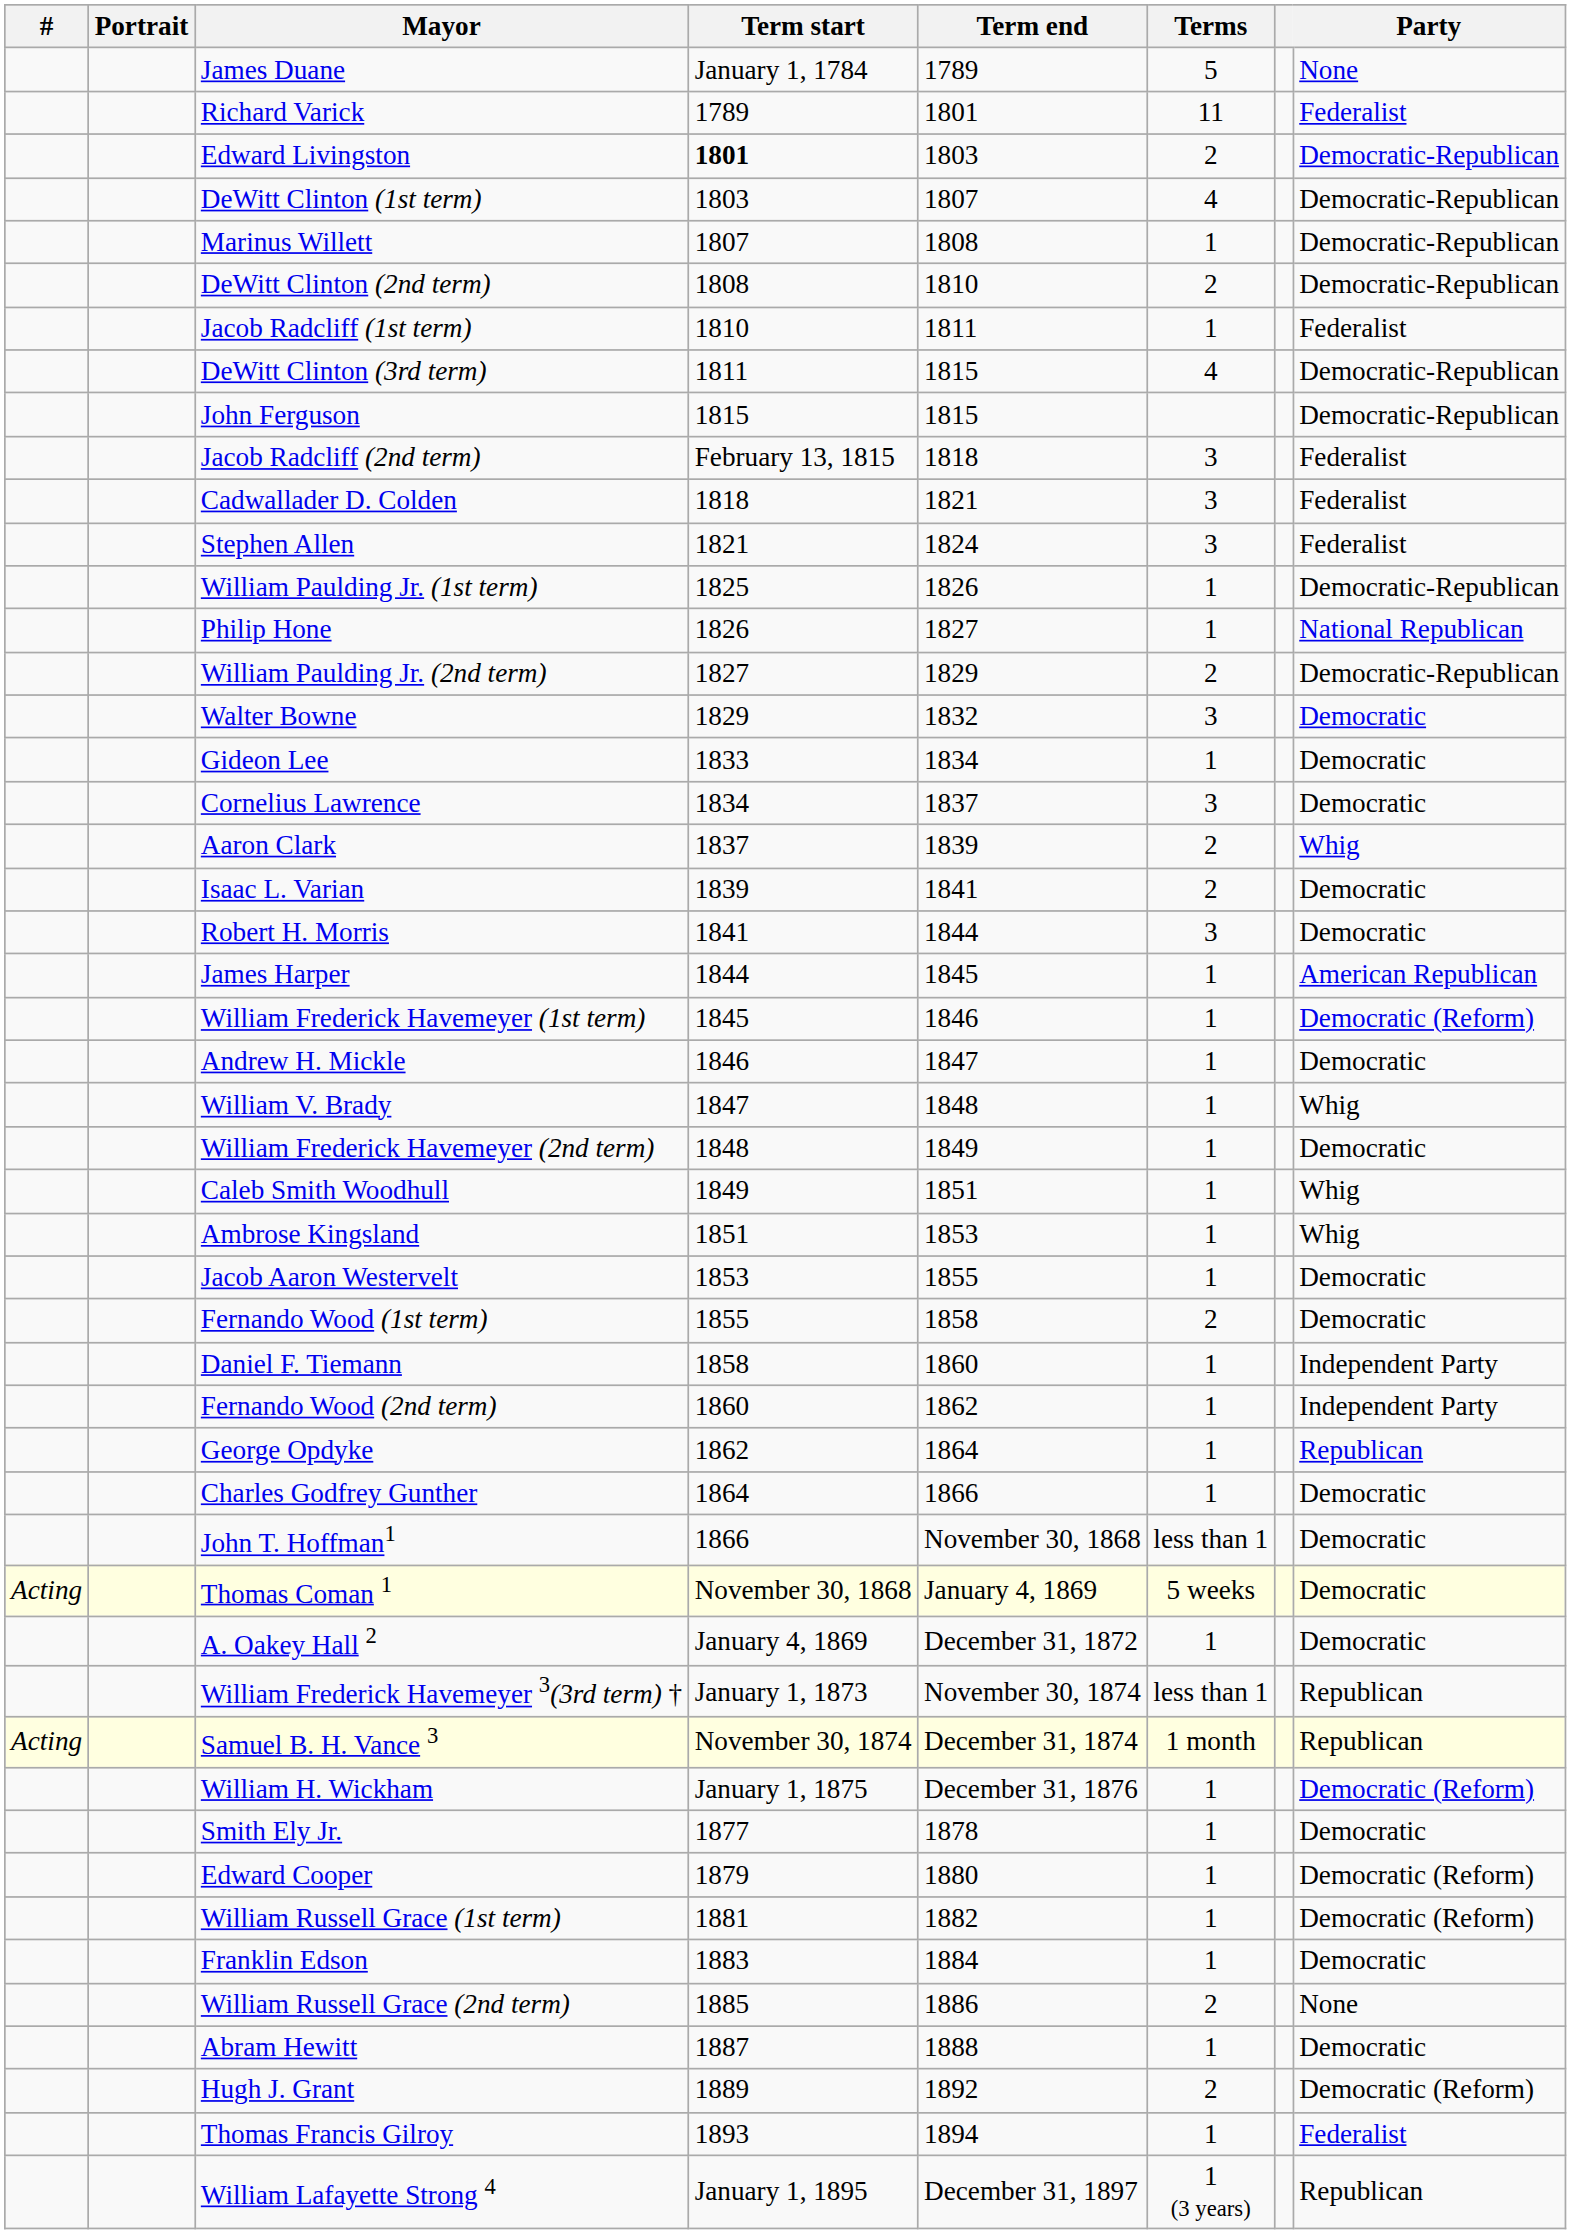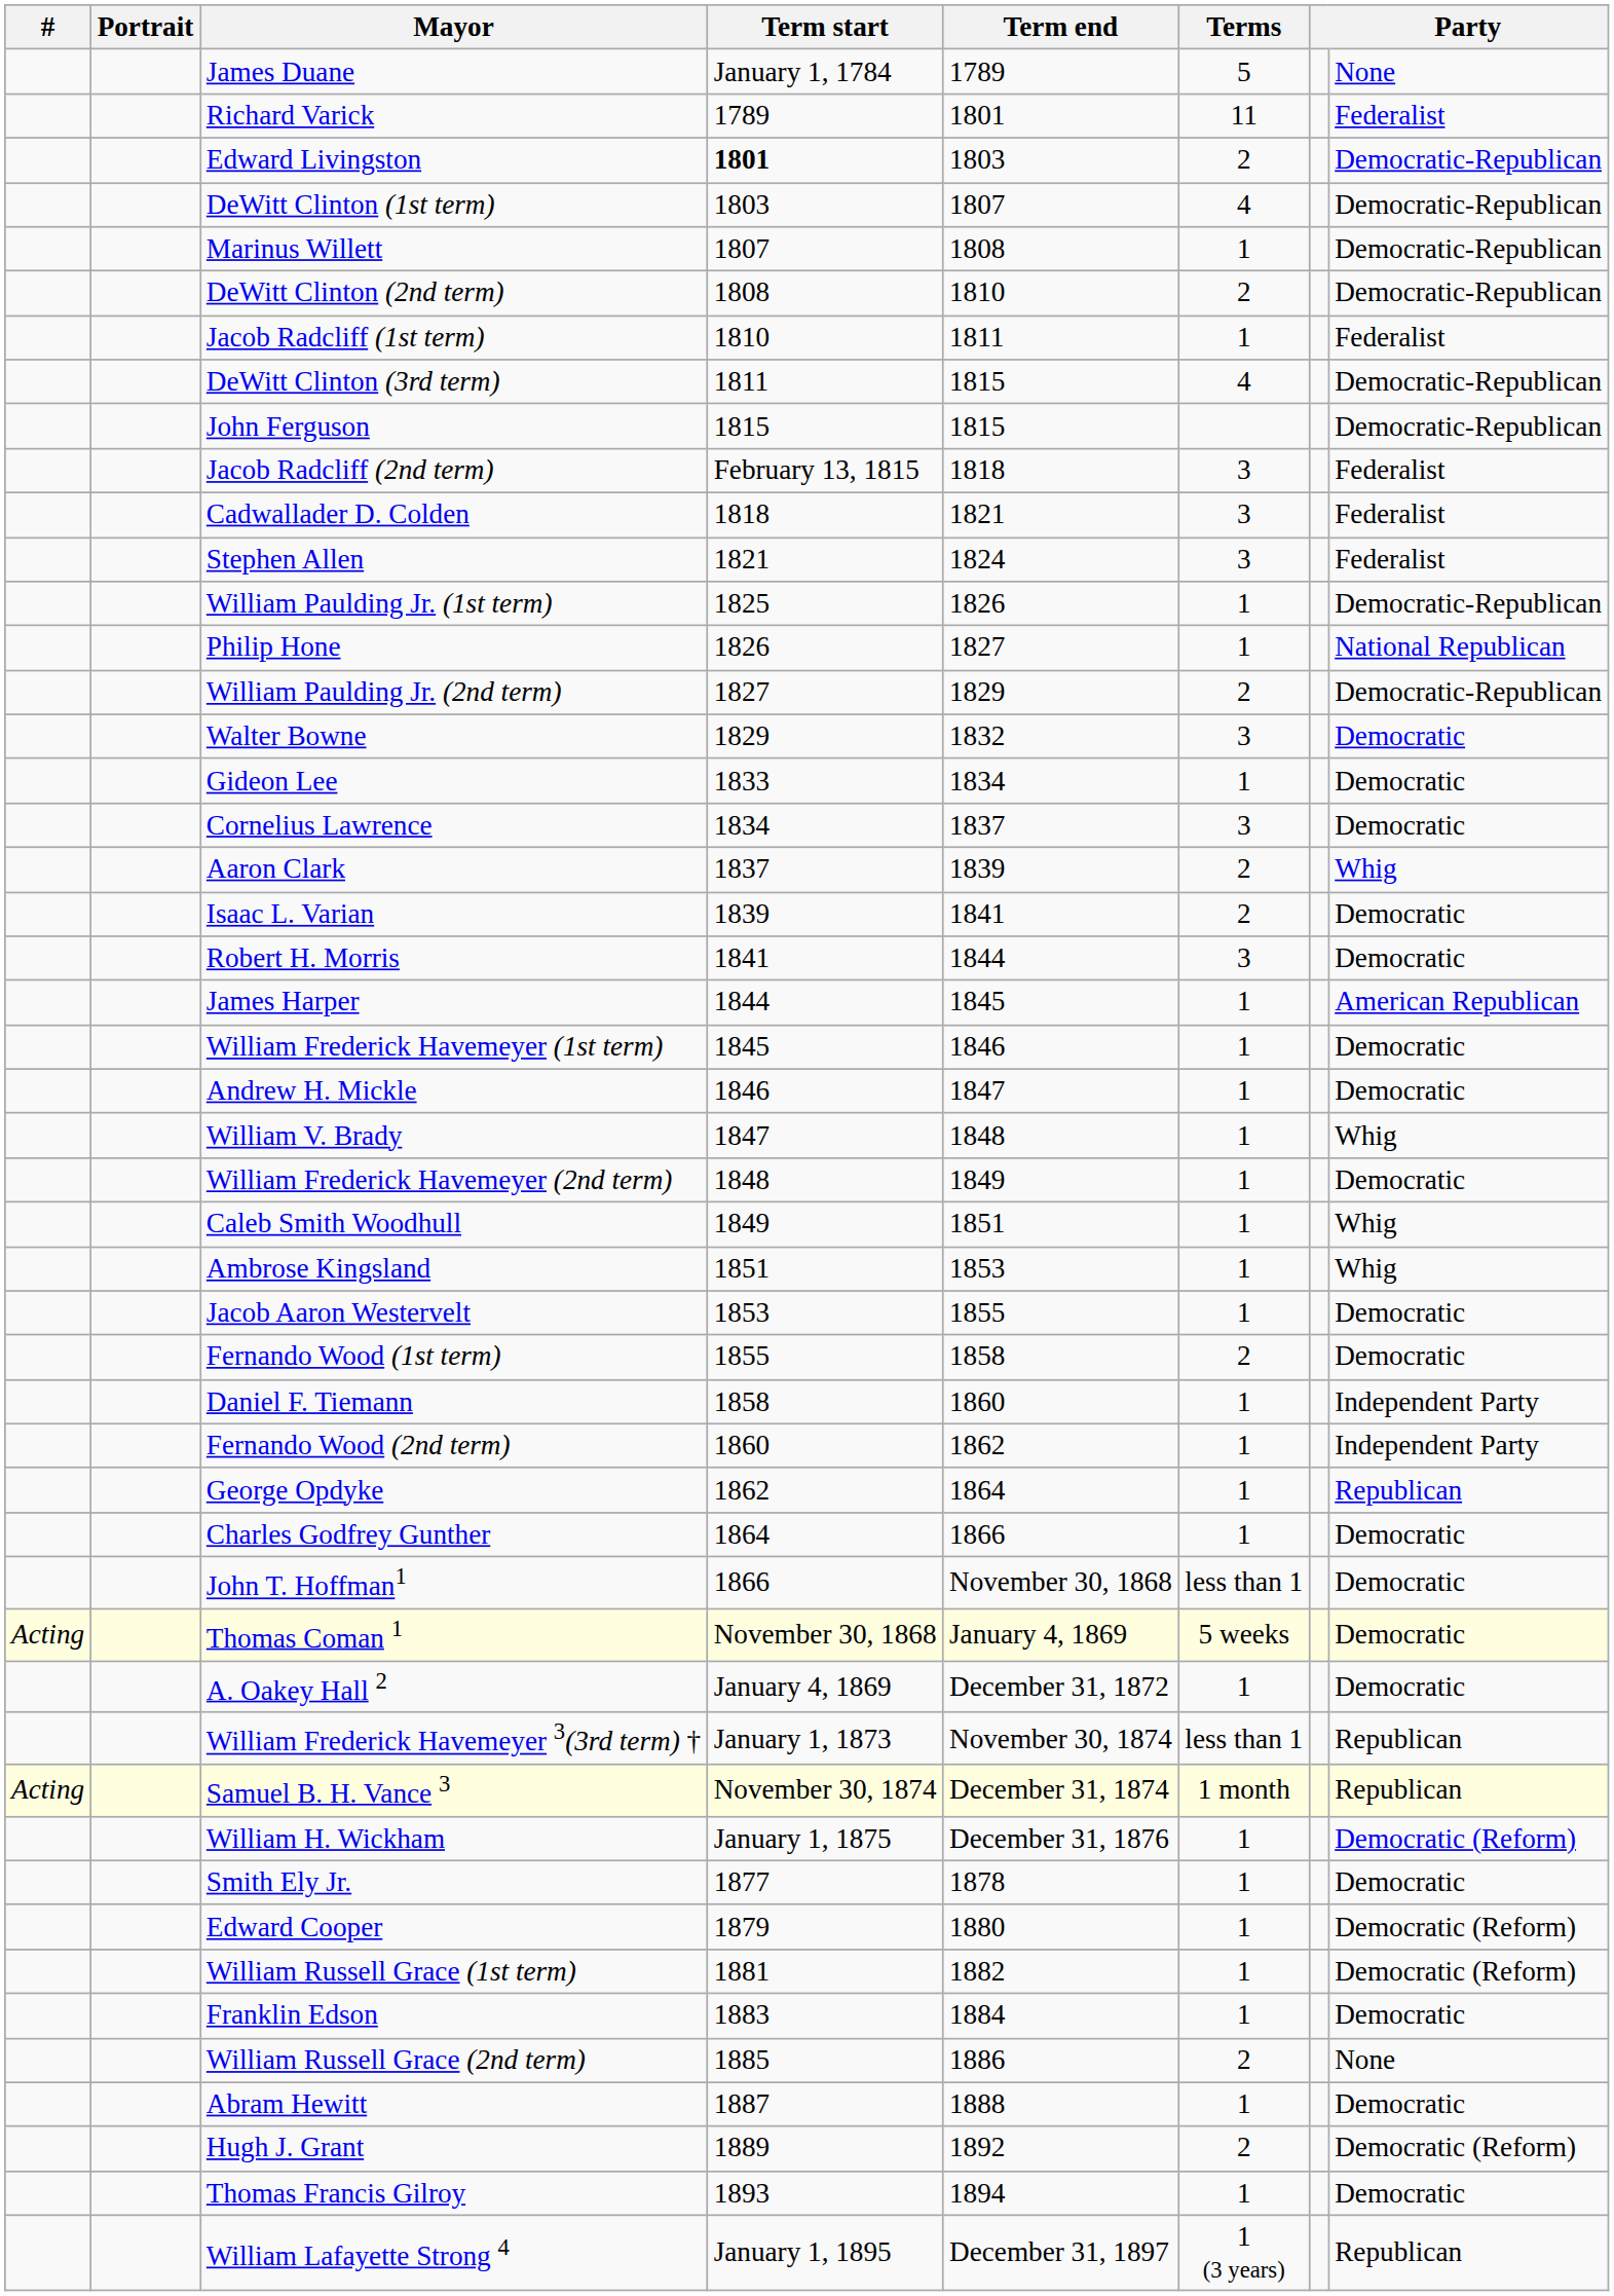William Frederick Havemeyer (1st term) | Party: Democratic (Reform) -> Democratic
Thomas Francis Gilroy | Party: Federalist -> Democratic
